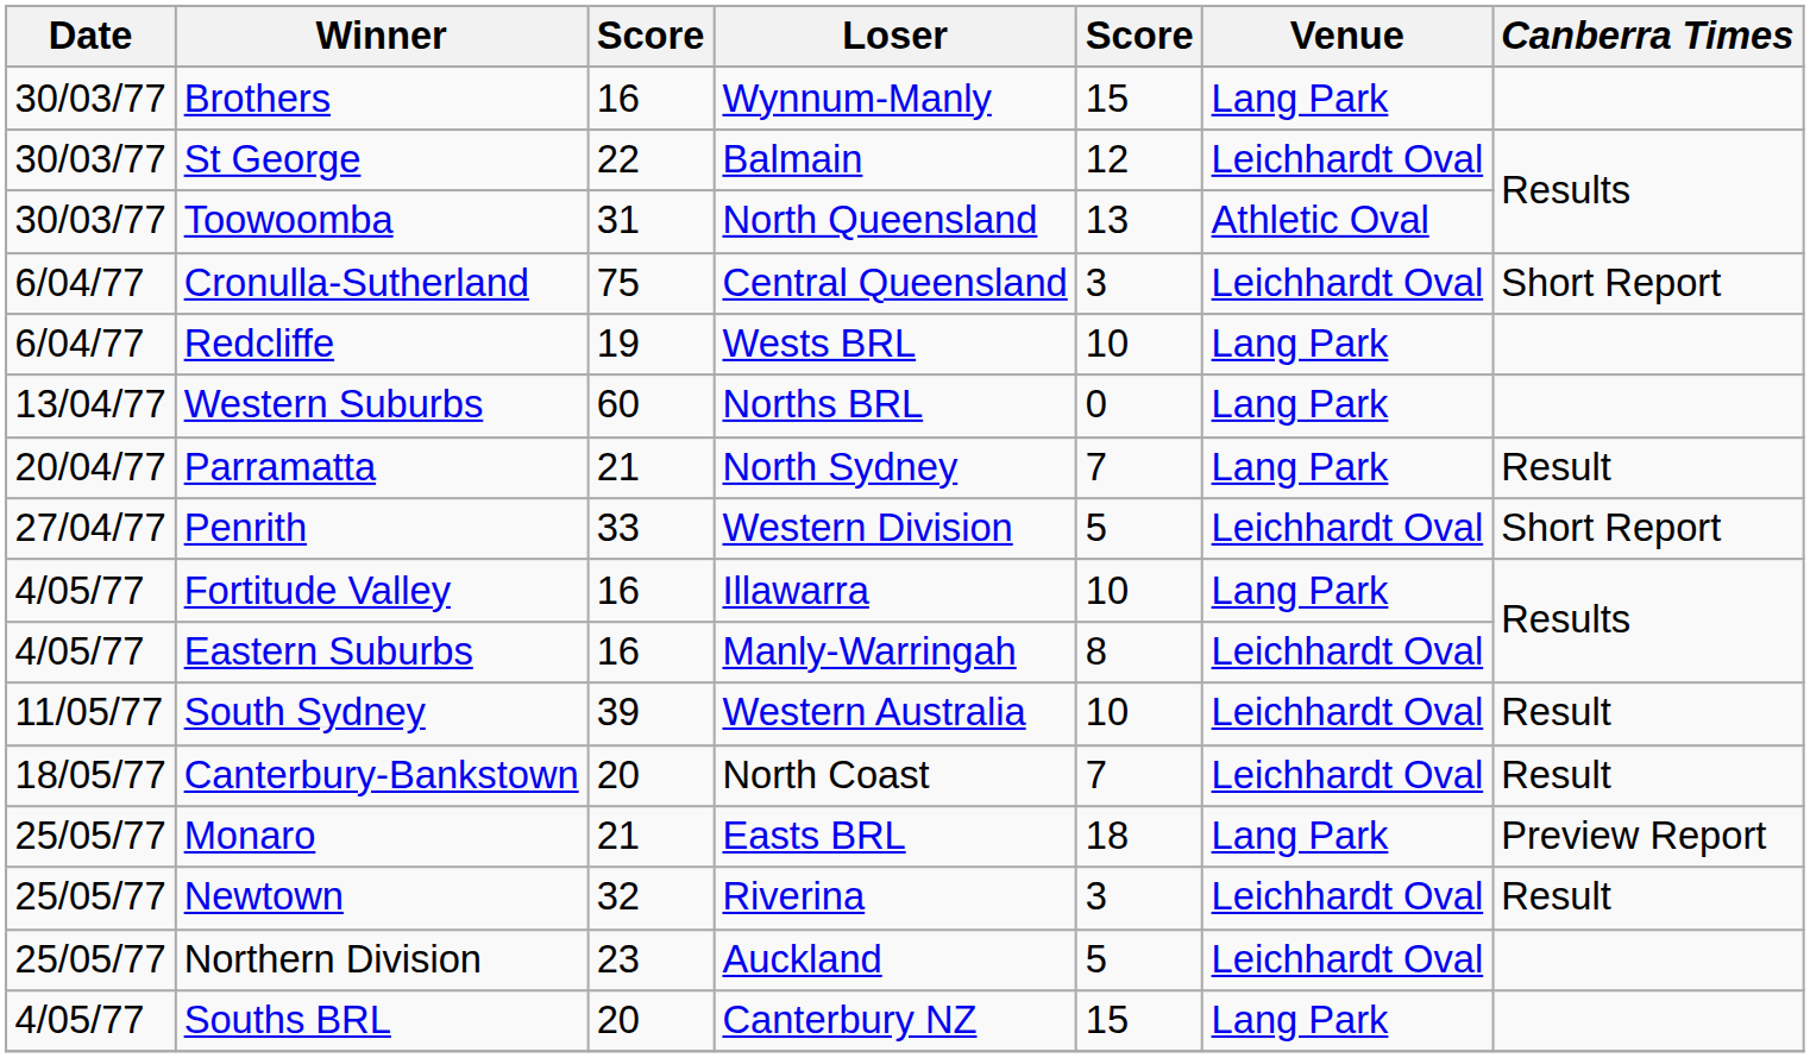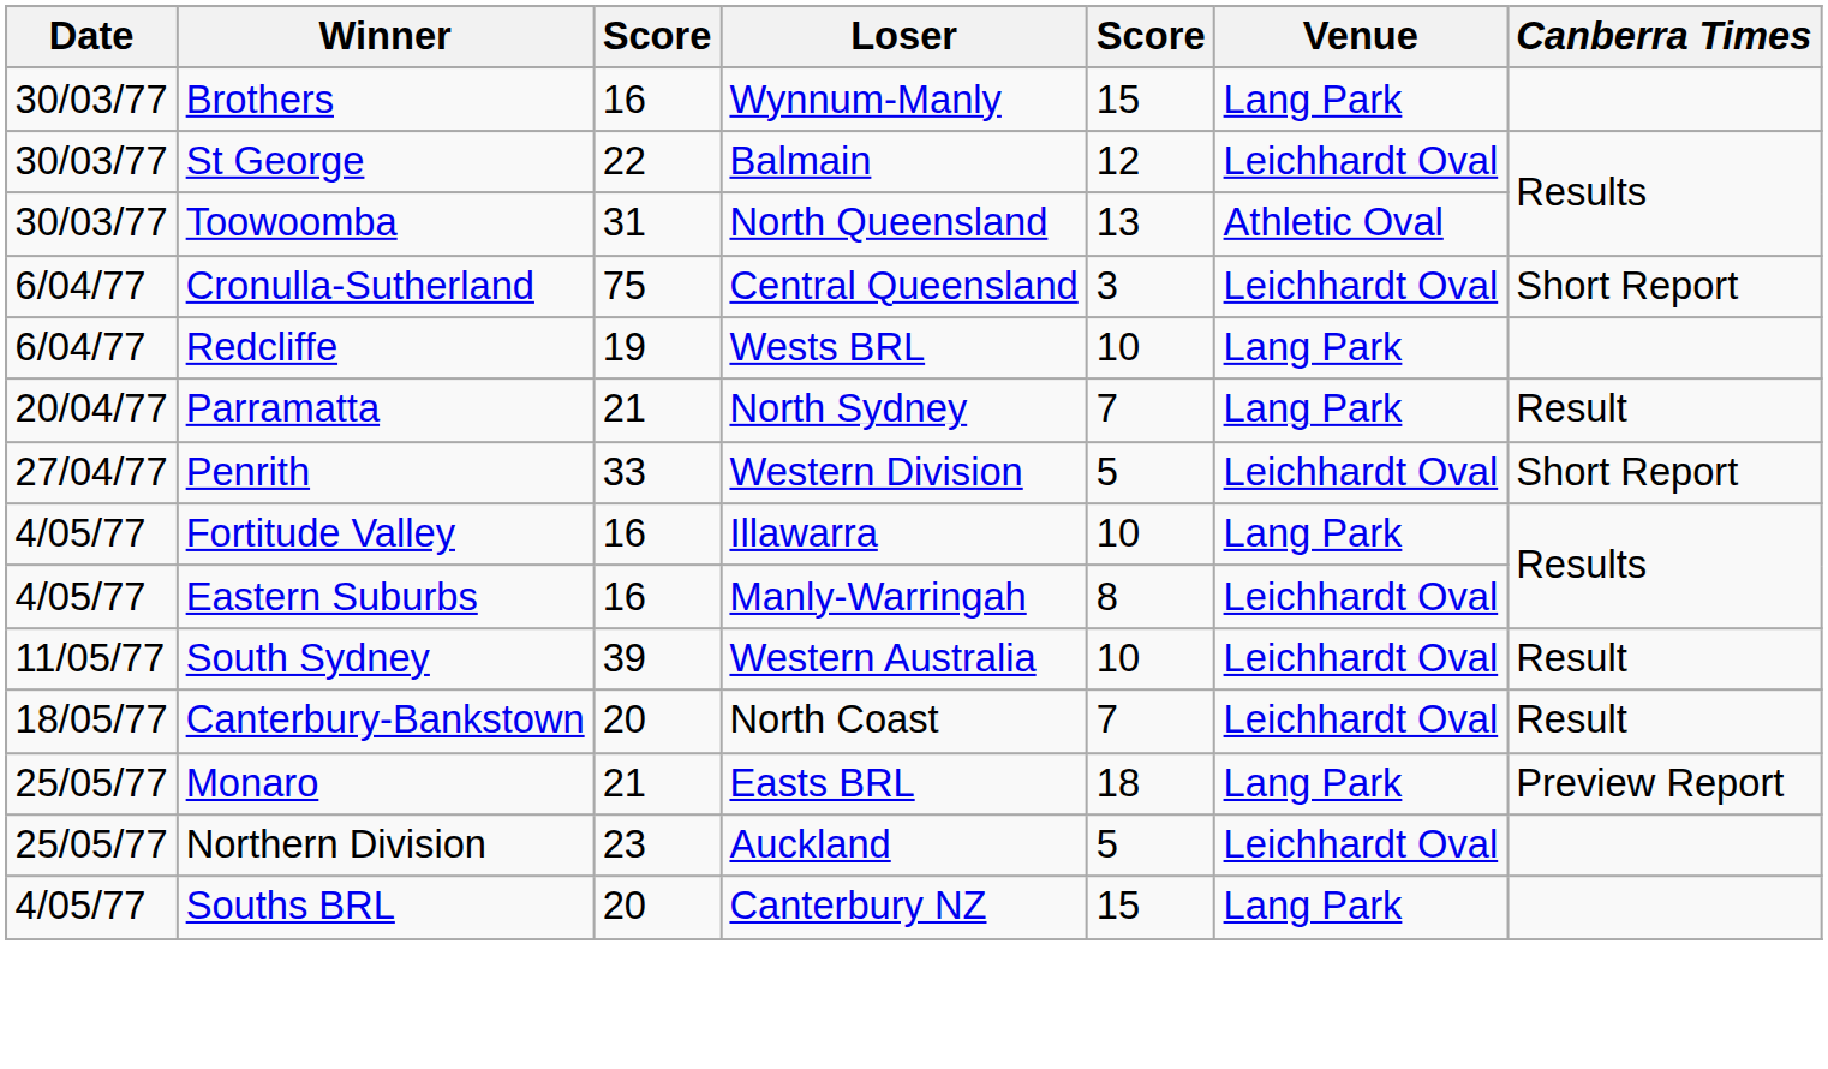- row: 13/04/77 | Western Suburbs | 60 | Norths BRL | 0 | Lang Park
- row: 25/05/77 | Newtown | 32 | Riverina | 3 | Leichhardt Oval | Result
